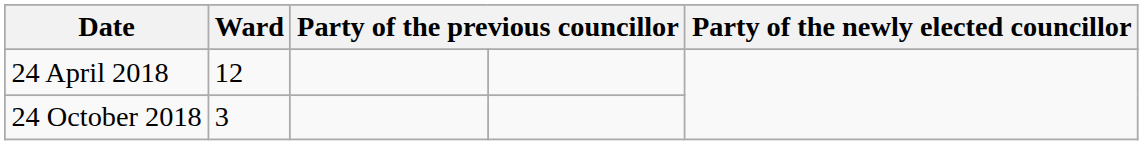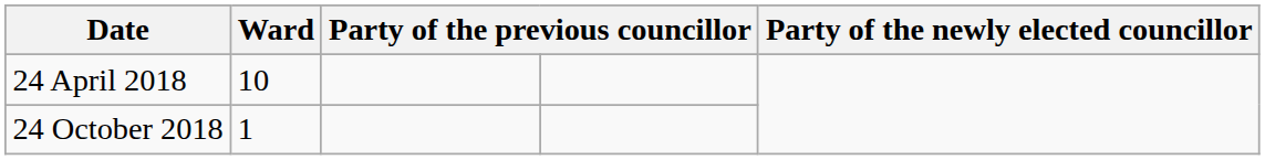24 April 2018 | Ward: 12 -> 10
24 October 2018 | Ward: 3 -> 1
